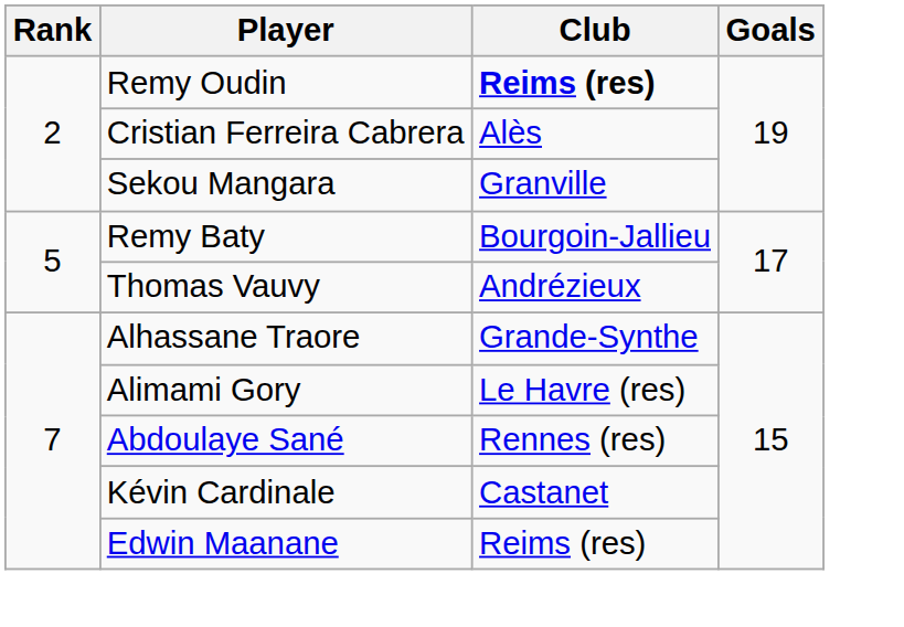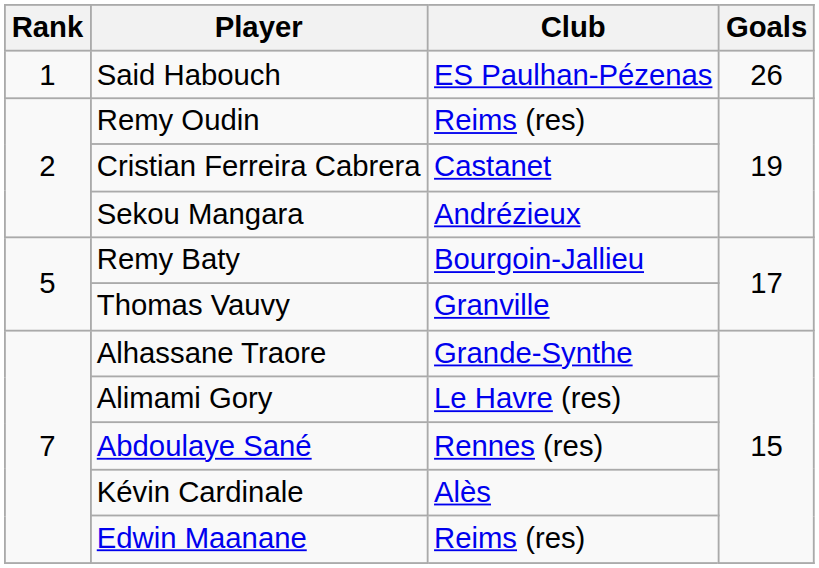+ row: 1 | Said Habouch | ES Paulhan-Pézenas | 26
Remy Oudin | Club: bold -> normal
Cristian Ferreira Cabrera | Club: Alès -> Castanet
Sekou Mangara | Club: Granville -> Andrézieux
Thomas Vauvy | Club: Andrézieux -> Granville
Kévin Cardinale | Club: Castanet -> Alès
